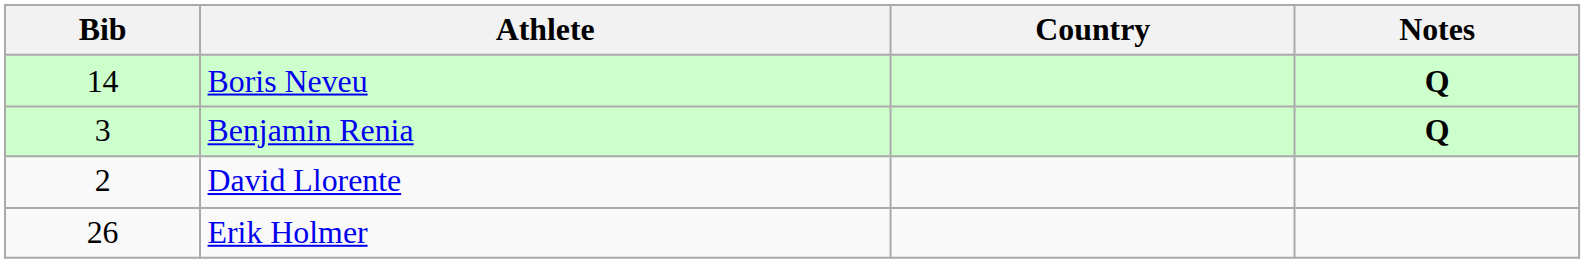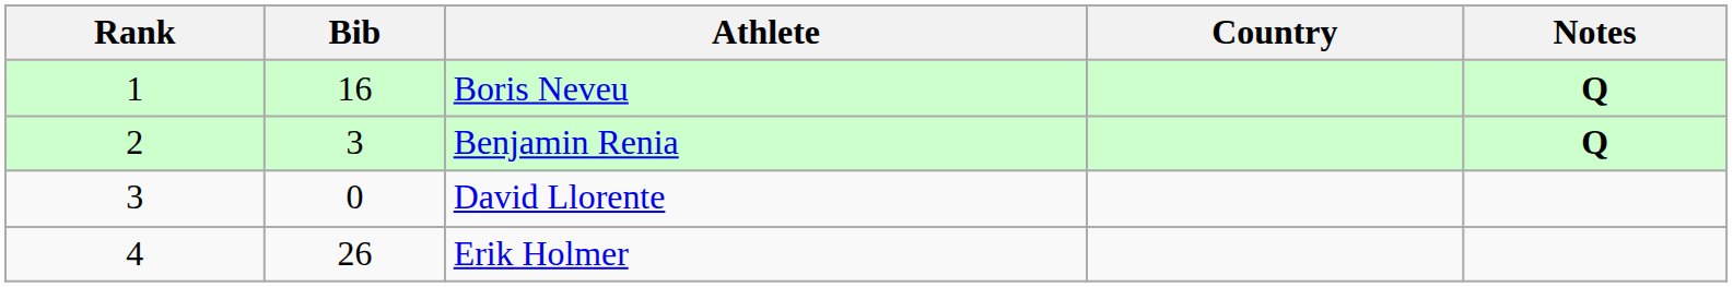+ column: Rank | 1 | 2 | 3 | 4
Boris Neveu | Bib: 14 -> 16
David Llorente | Bib: 2 -> 0
